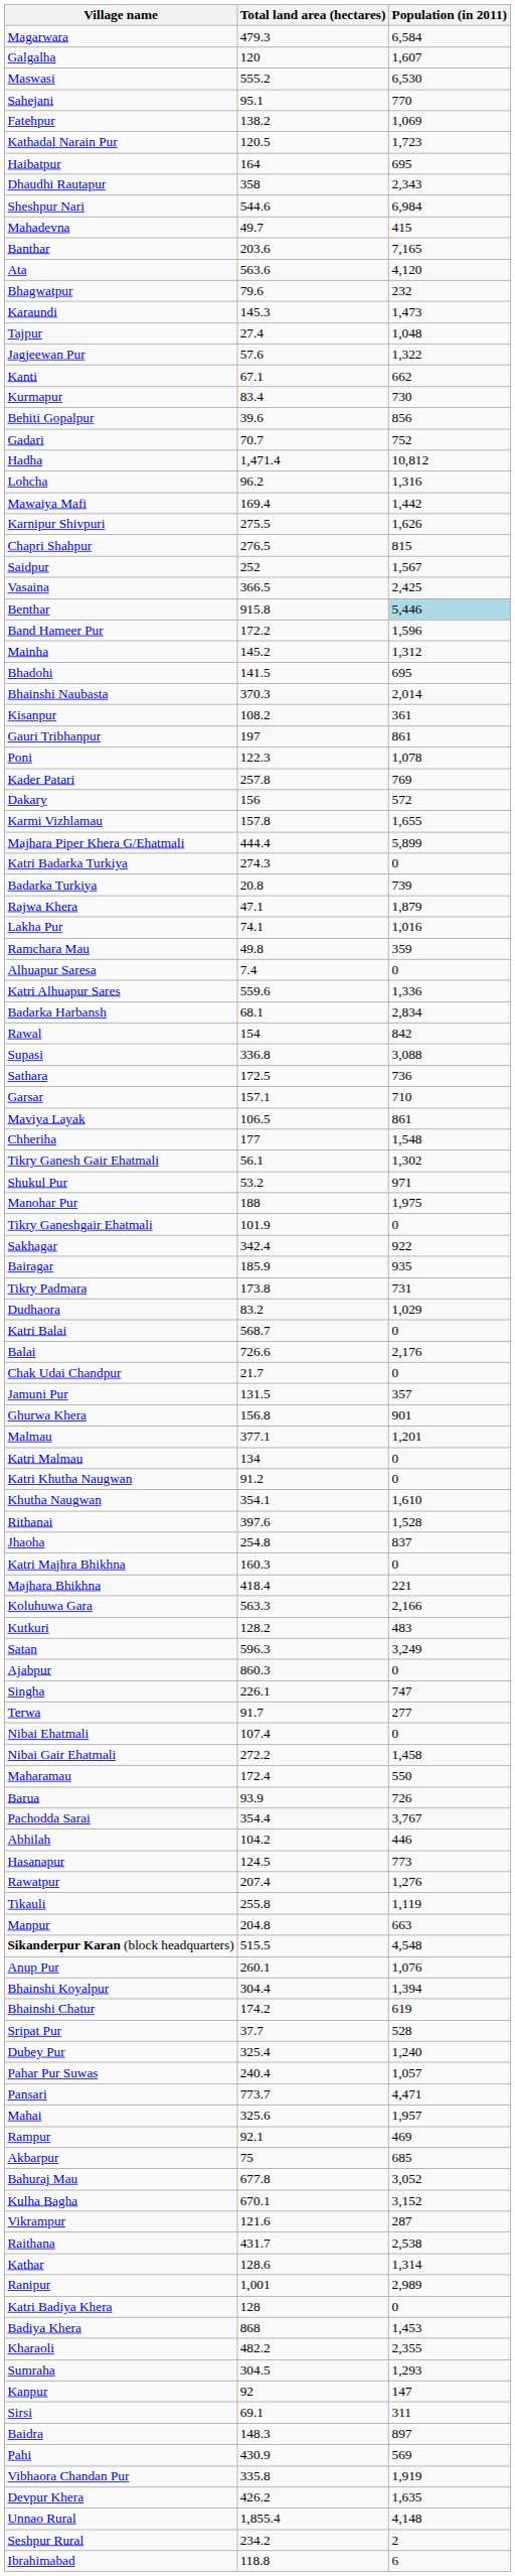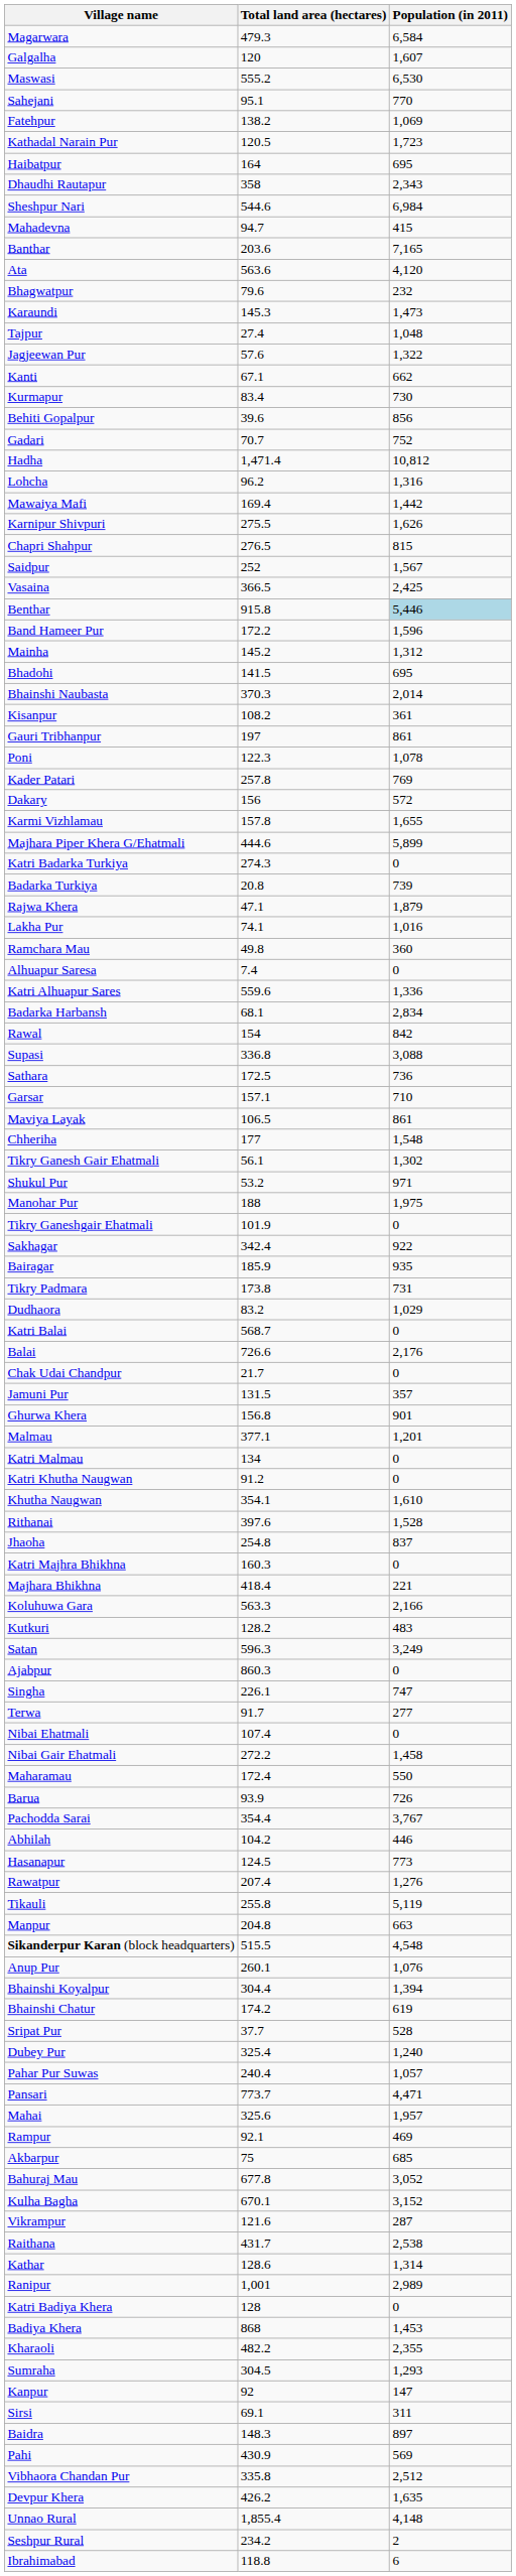Mahadevna | Total land area (hectares): 49.7 -> 94.7
Majhara Piper Khera G/Ehatmali | Total land area (hectares): 444.4 -> 444.6
Ramchara Mau | Population (in 2011): 359 -> 360
Tikauli | Population (in 2011): 1,119 -> 5,119
Vibhaora Chandan Pur | Population (in 2011): 1,919 -> 2,512
